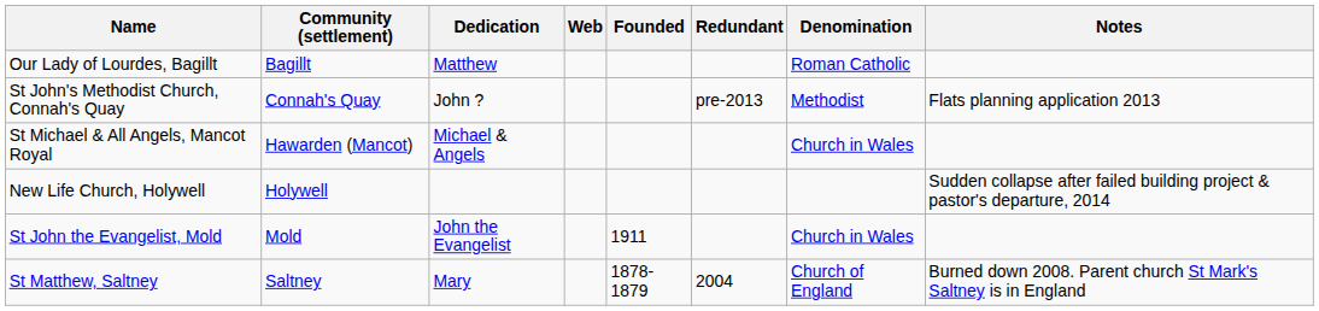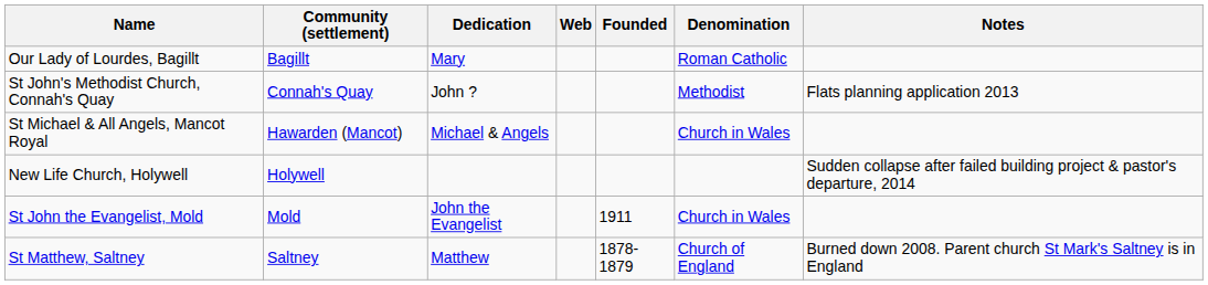- column: Redundant | pre-2013 | 2004
Our Lady of Lourdes, Bagillt | Dedication: Matthew -> Mary
St Matthew, Saltney | Dedication: Mary -> Matthew
